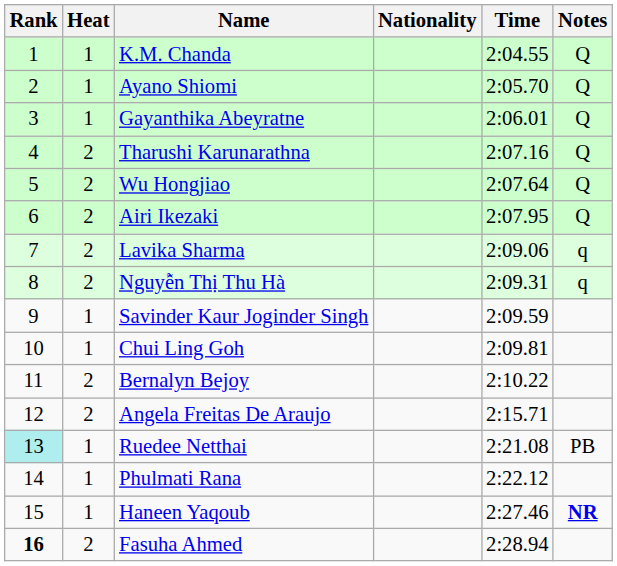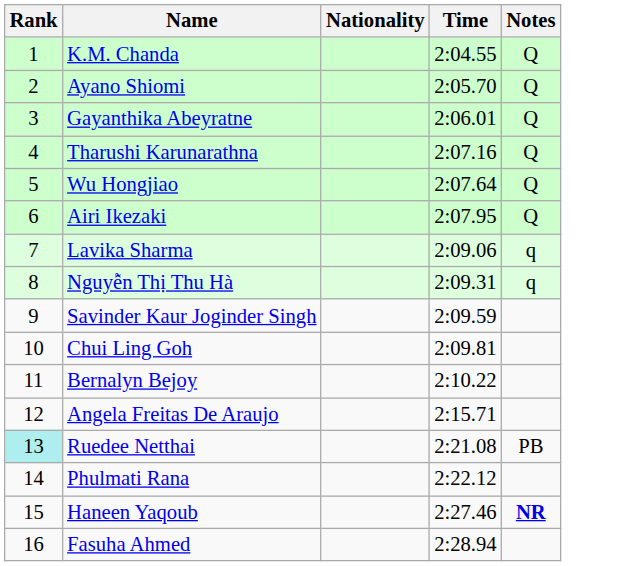- column: Heat | 1 | 1 | 1 | 2 | 2 | 2 | 2 | 2 | 1 | 1 | 2 | 2 | 1 | 1 | 1 | 2
Fasuha Ahmed | Rank: bold -> normal
